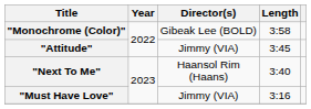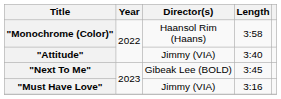"Monochrome (Color)" | Director(s): Gibeak Lee (BOLD) -> Haansol Rim (Haans)
"Attitude" | Length: 3:45 -> 3:40
"Next To Me" | Director(s): Haansol Rim (Haans) -> Gibeak Lee (BOLD)
"Next To Me" | Length: 3:40 -> 3:45
